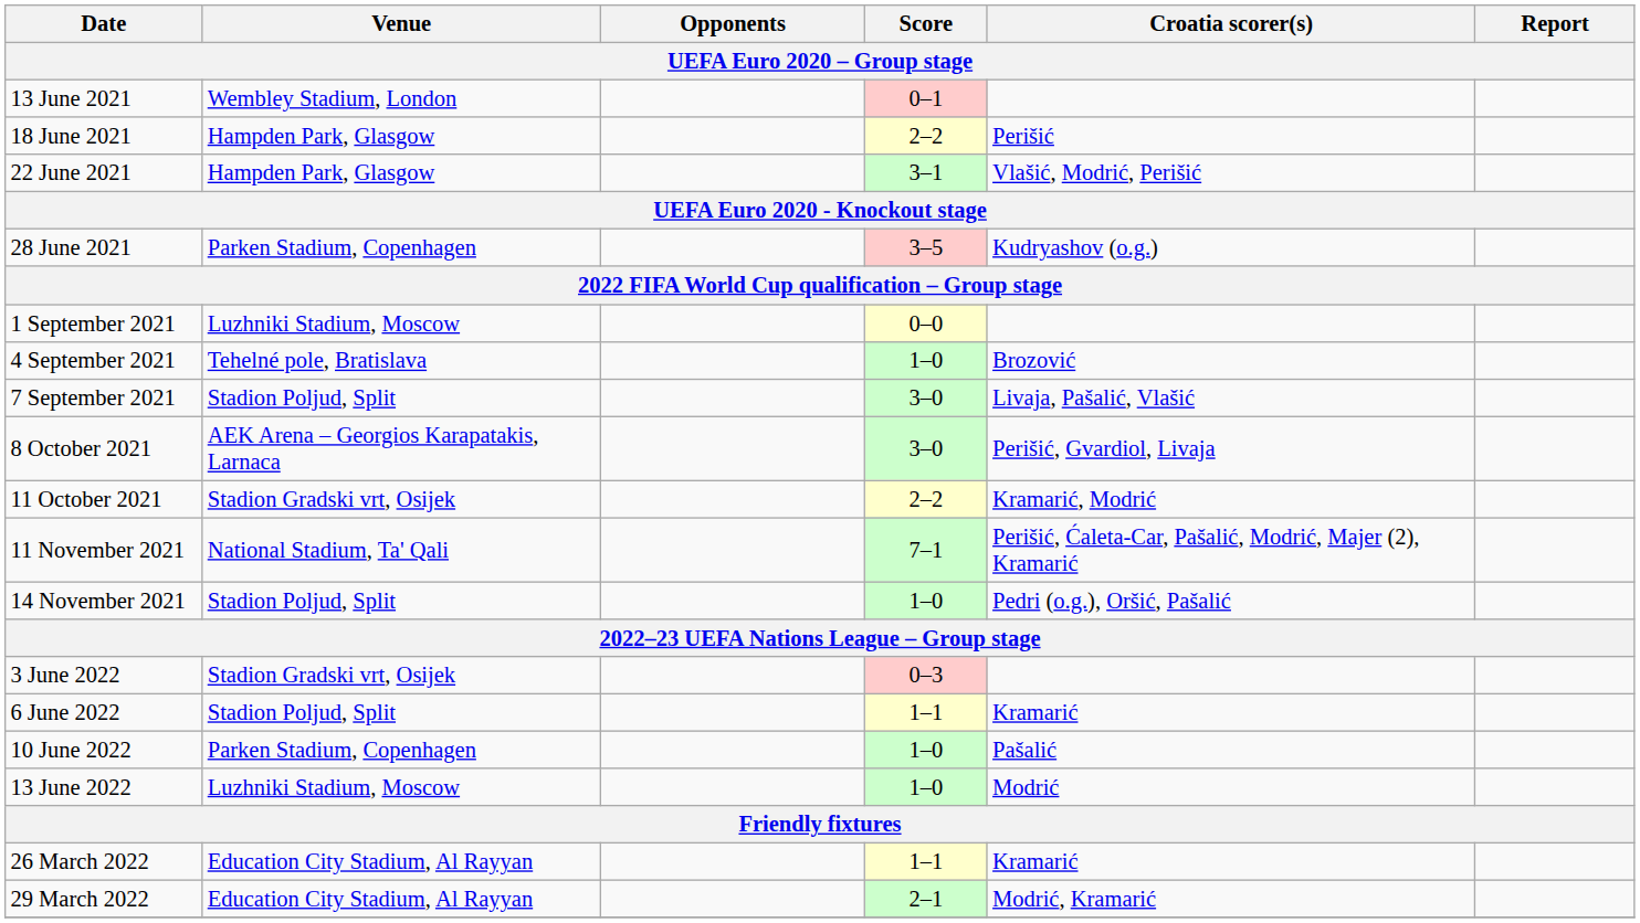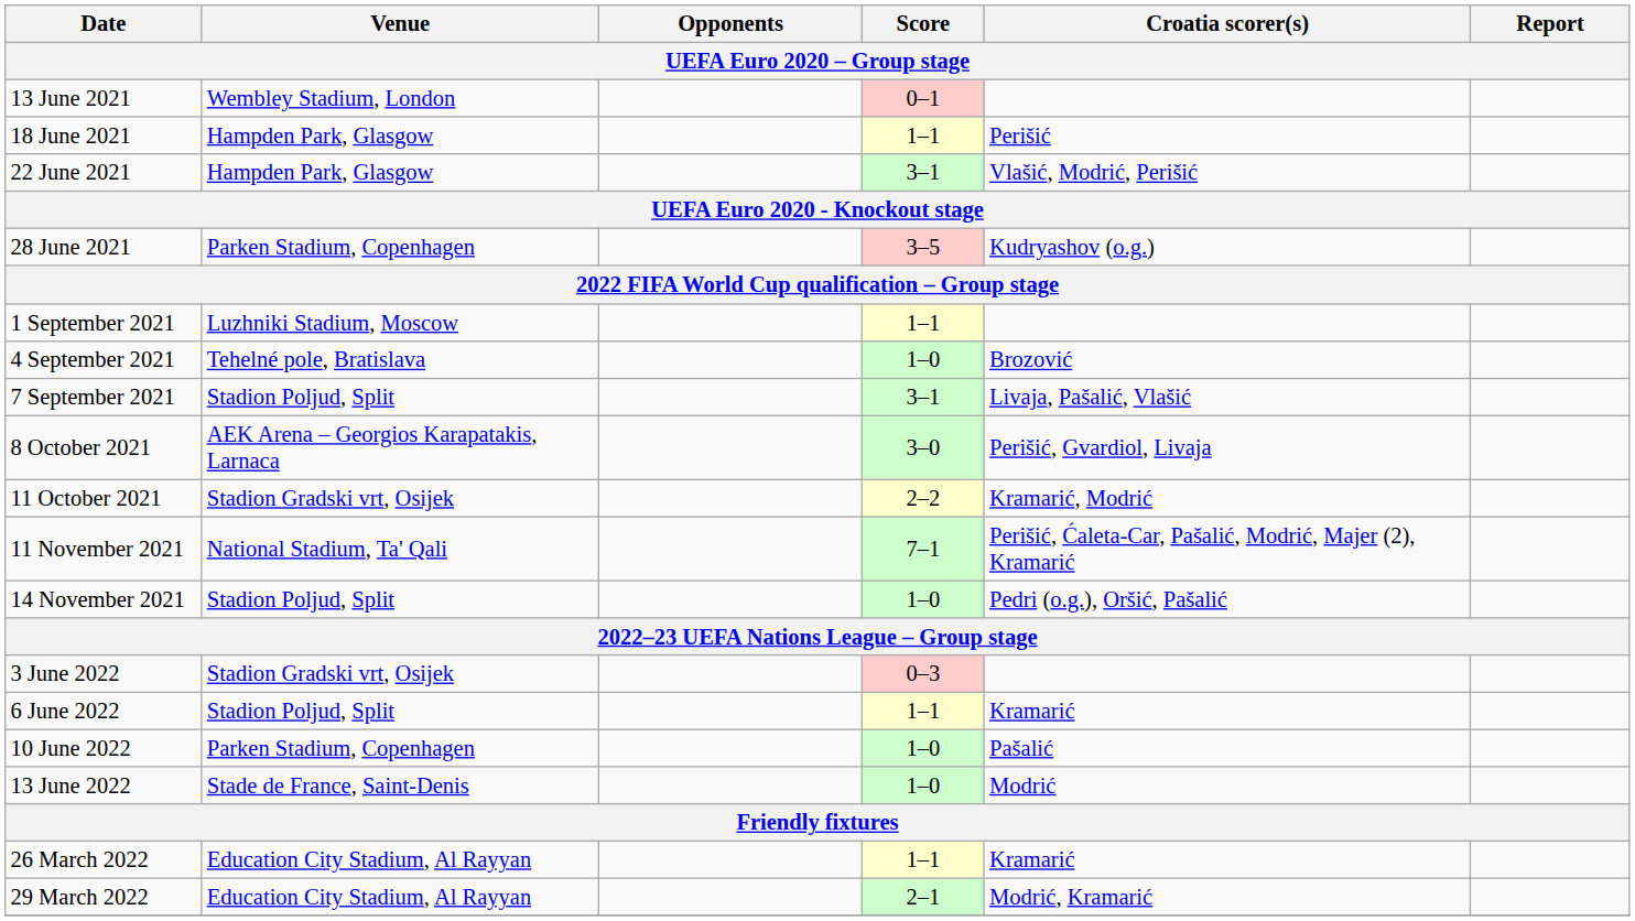18 June 2021 | Score: 2–2 -> 1–1
1 September 2021 | Score: 0–0 -> 1–1
7 September 2021 | Score: 3–0 -> 3–1
13 June 2022 | Venue: Luzhniki Stadium, Moscow -> Stade de France, Saint-Denis
